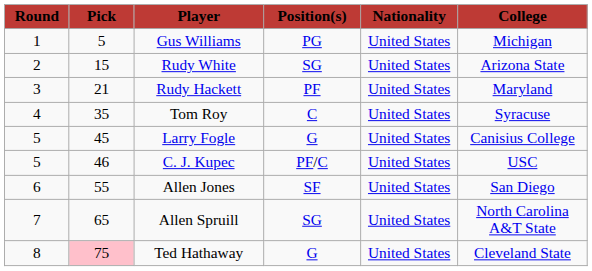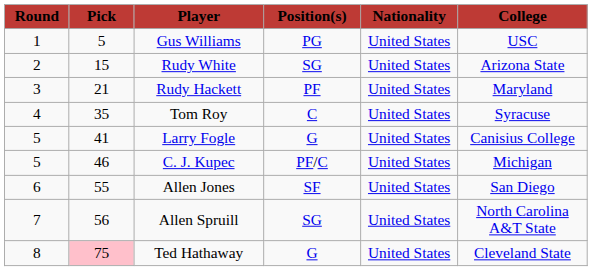Gus Williams | College: Michigan -> USC
Larry Fogle | Pick: 45 -> 41
C. J. Kupec | College: USC -> Michigan
Allen Spruill | Pick: 65 -> 56
